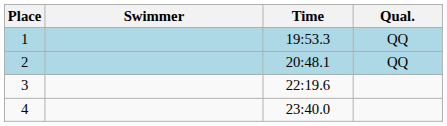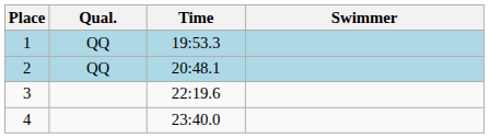columns swapped: Swimmer <-> Qual.
